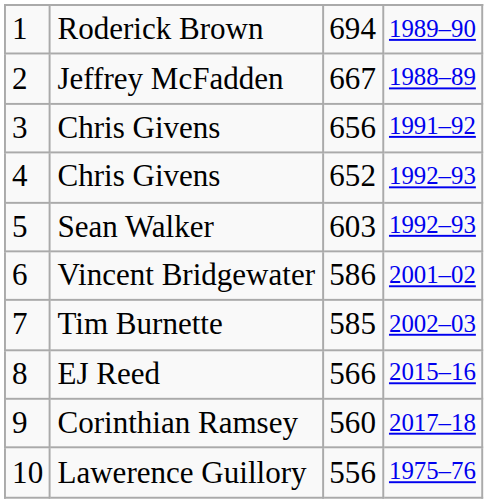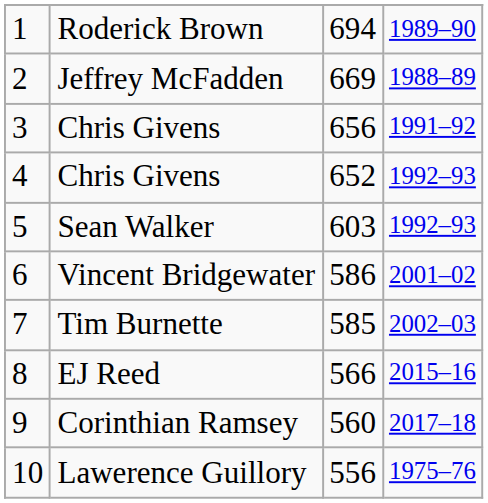Jeffrey McFadden | column 3: 667 -> 669
